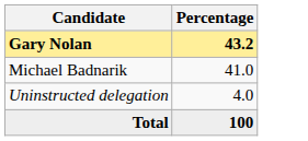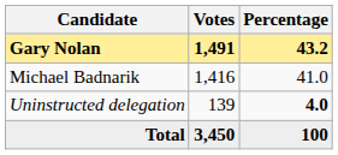+ column: Votes | 1,491 | 1,416 | 139 | 3,450
Uninstructed delegation | Percentage: normal -> bold
